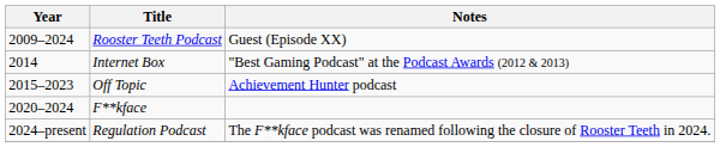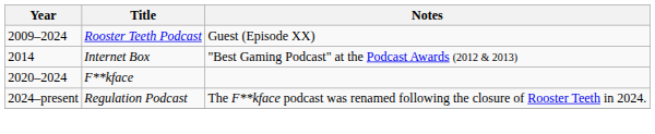- row: 2015–2023 | Off Topic | Achievement Hunter podcast
